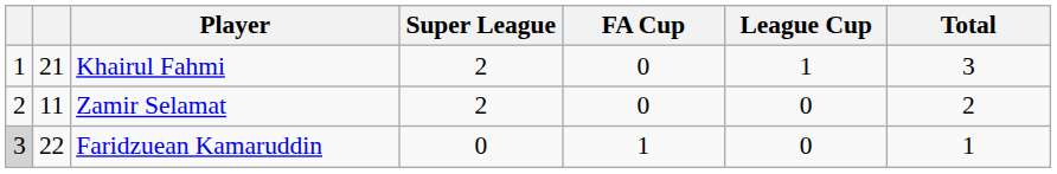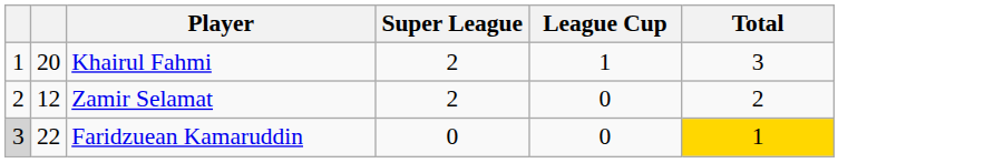- column: FA Cup | 0 | 0 | 1
Khairul Fahmi | column 2: 21 -> 20
Zamir Selamat | column 2: 11 -> 12
Faridzuean Kamaruddin | Total: no background -> gold background
